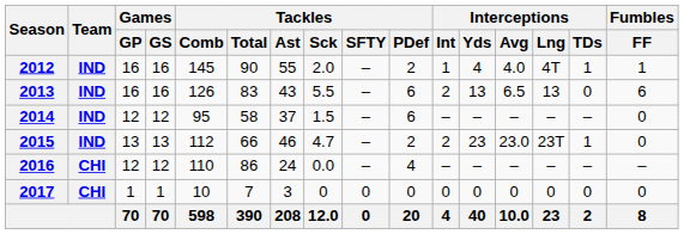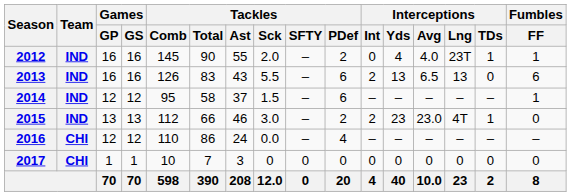2012 | Interceptions / Int: 1 -> 0
2012 | Interceptions / Lng: 4T -> 23T
2014 | Fumbles / FF: 0 -> 1
2015 | Tackles / Sck: 4.7 -> 3.0
2015 | Interceptions / Lng: 23T -> 4T
